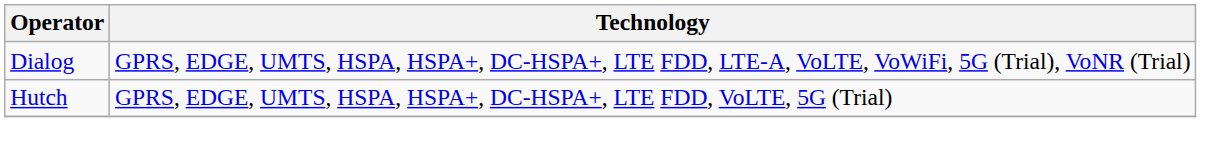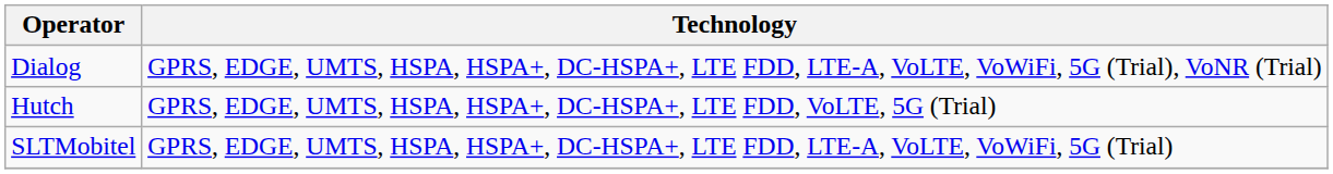+ row: SLTMobitel | GPRS, EDGE, UMTS, HSPA, HSPA+, DC-HSPA+, LTE FDD, LTE-A, VoLTE, VoWiFi, 5G (Trial)
